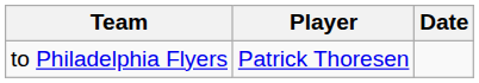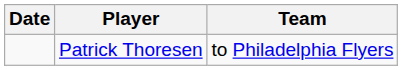columns swapped: Date <-> Team
